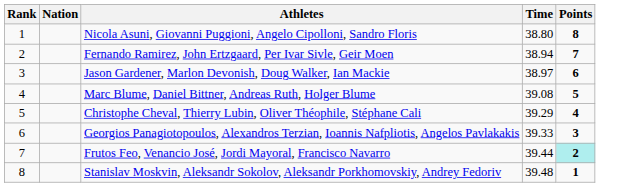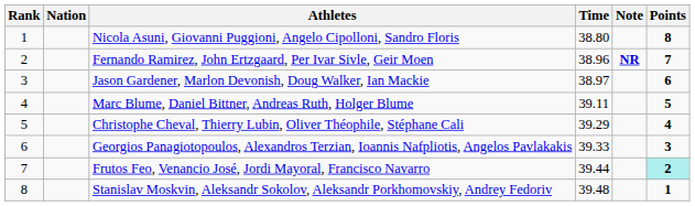+ column: Note | NR
Fernando Ramirez, John Ertzgaard, Per Ivar Sivle, Geir Moen | Time: 38.94 -> 38.96
Marc Blume, Daniel Bittner, Andreas Ruth, Holger Blume | Time: 39.08 -> 39.11
